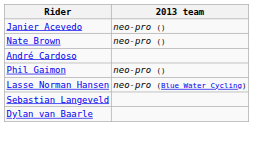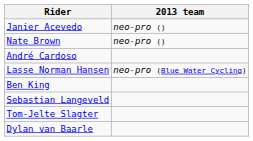- row: Phil Gaimon | neo-pro ()
+ row: Ben King
+ row: Tom-Jelte Slagter
